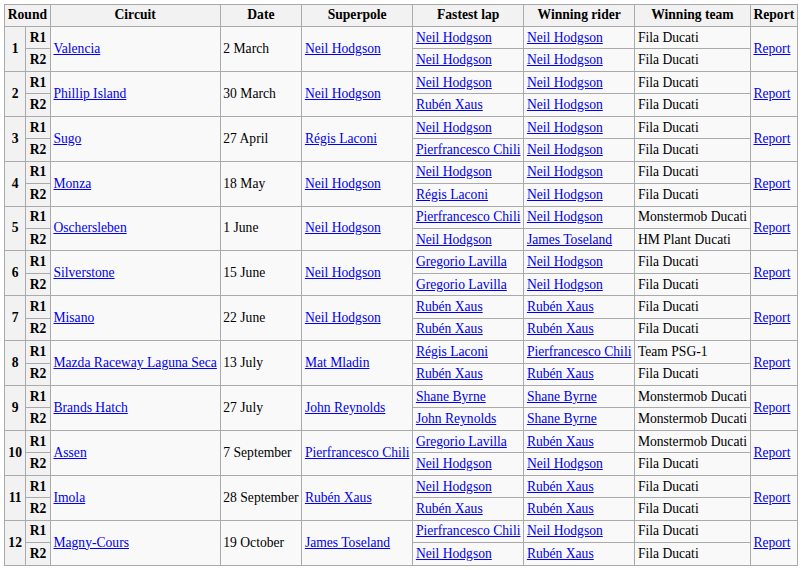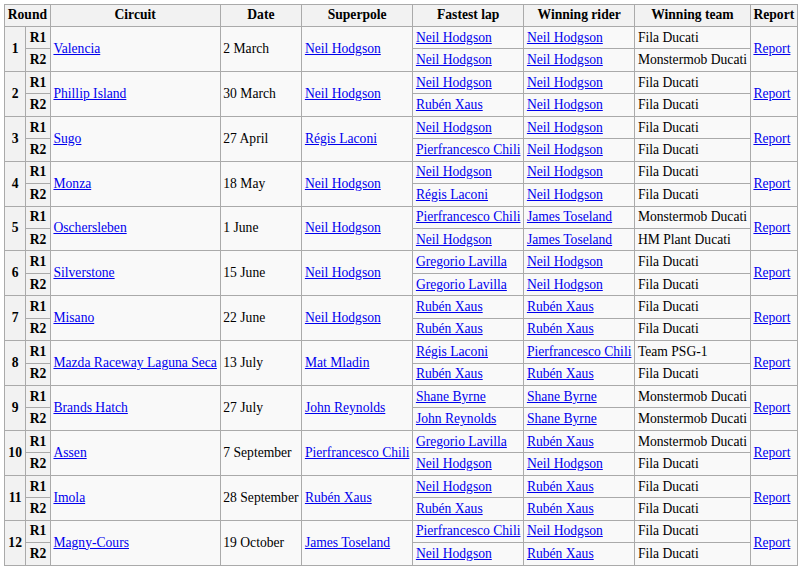1 / R2 | Winning team: Fila Ducati -> Monstermob Ducati
5 / R1 | Winning rider: Neil Hodgson -> James Toseland
